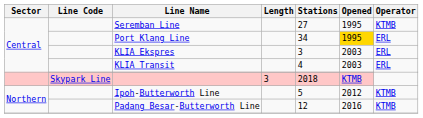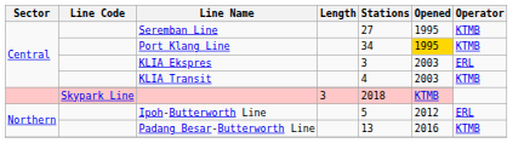Port Klang Line | Operator: ERL -> KTMB
KLIA Transit | Operator: ERL -> KTMB
Ipoh-Butterworth Line | Operator: KTMB -> ERL
Padang Besar-Butterworth Line | Stations: 12 -> 13
